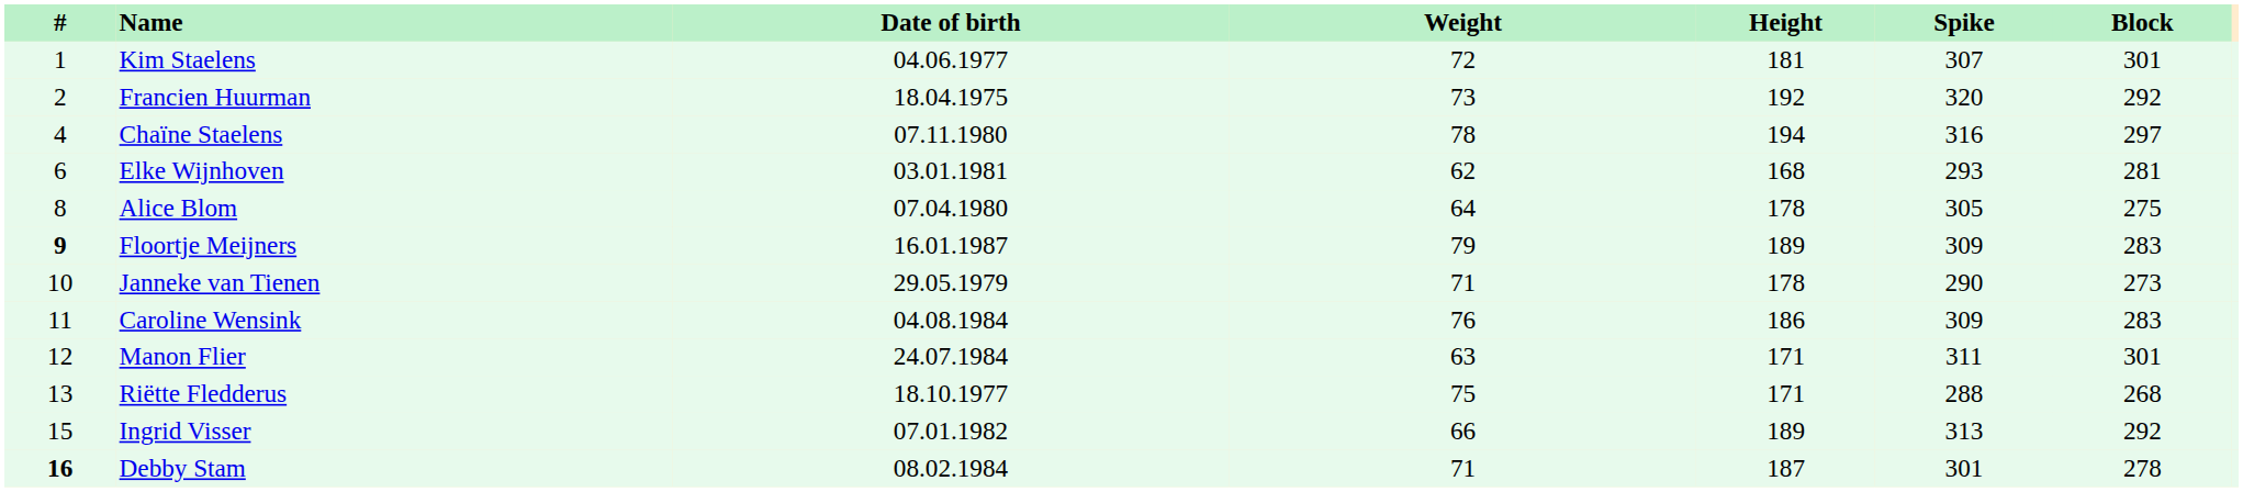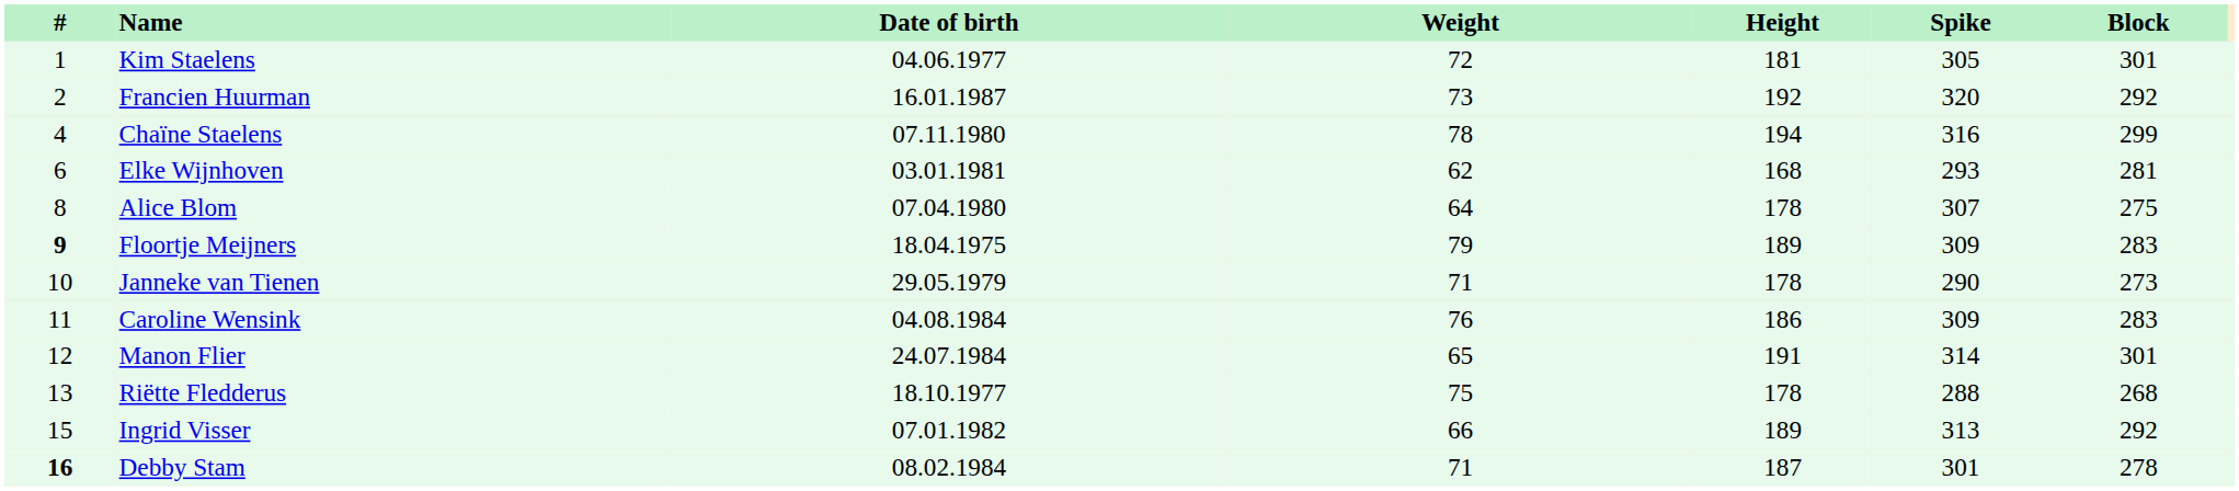Kim Staelens | Spike: 307 -> 305
Francien Huurman | Date of birth: 18.04.1975 -> 16.01.1987
Chaïne Staelens | Block: 297 -> 299
Alice Blom | Spike: 305 -> 307
Floortje Meijners | Date of birth: 16.01.1987 -> 18.04.1975
Manon Flier | Weight: 63 -> 65
Manon Flier | Height: 171 -> 191
Manon Flier | Spike: 311 -> 314
Riëtte Fledderus | Height: 171 -> 178
